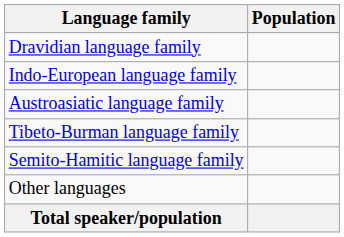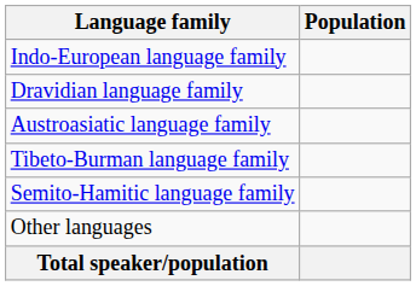rows swapped: Indo-European language family <-> Dravidian language family
